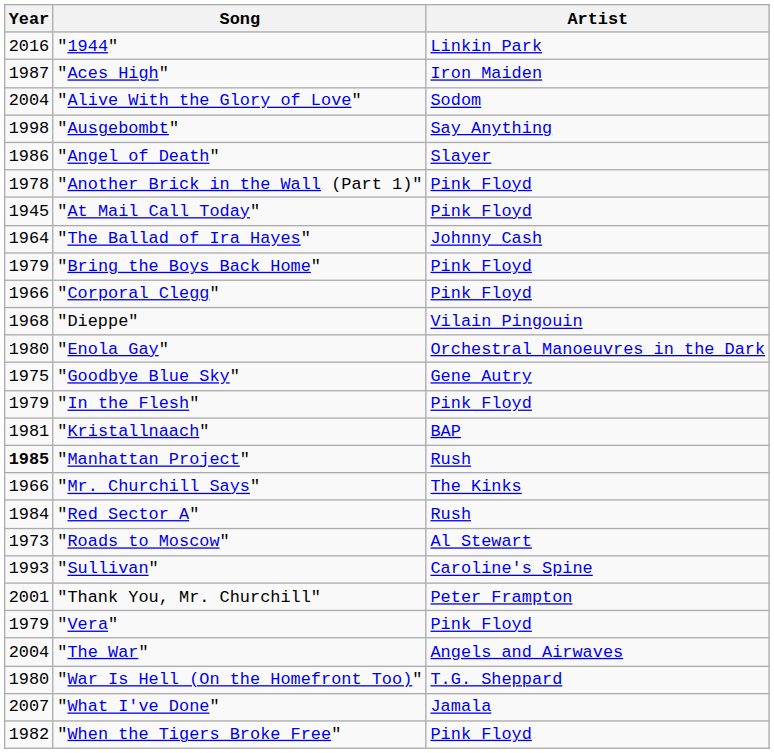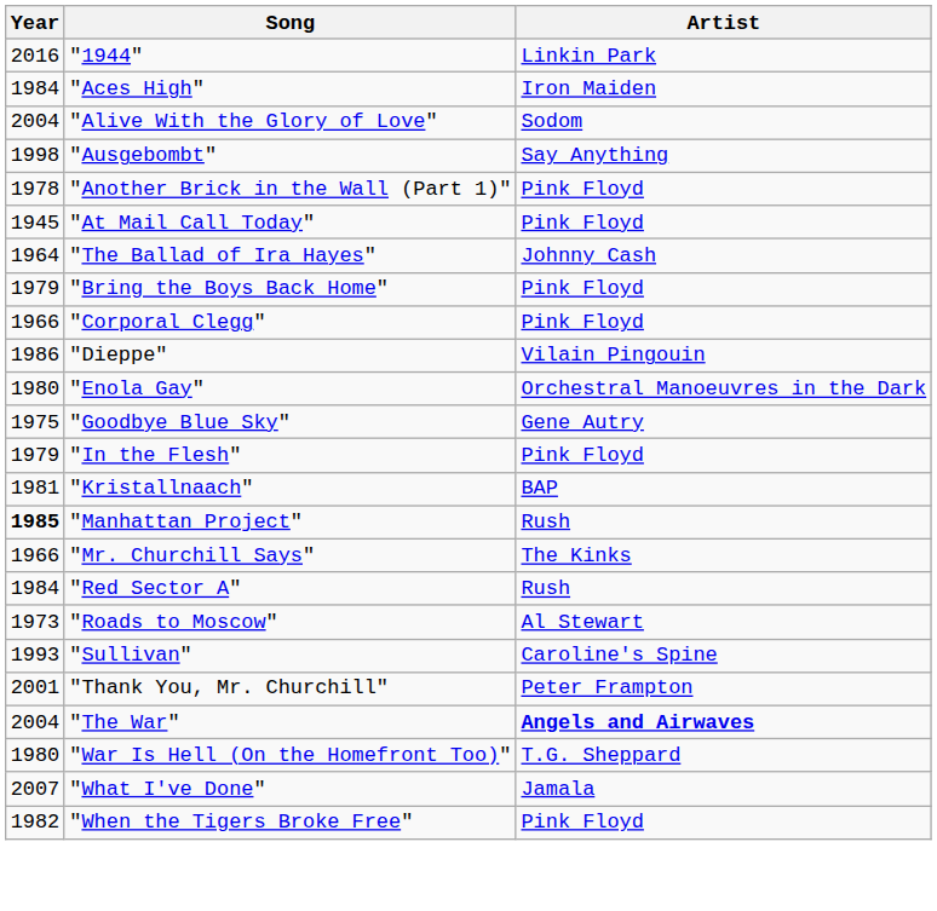"Aces High" | Year: 1987 -> 1984
- row: 1986 | "Angel of Death" | Slayer
"Dieppe" | Year: 1968 -> 1986
- row: 1979 | "Vera" | Pink Floyd
"The War" | Artist: normal -> bold
